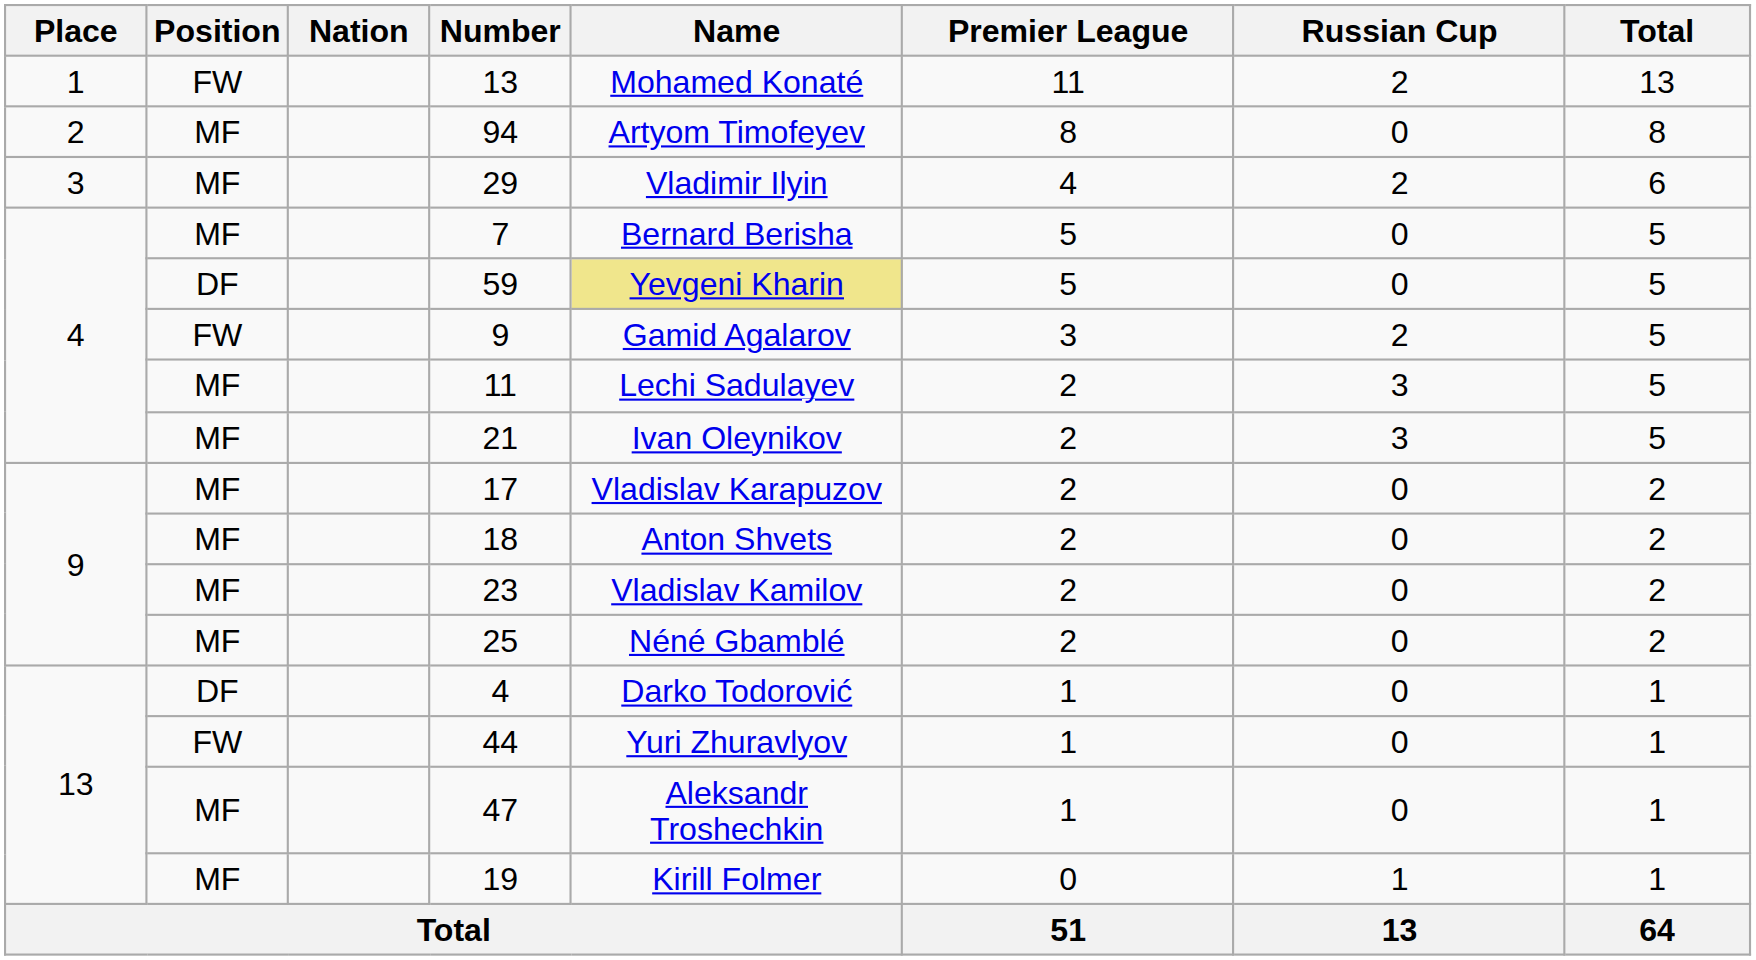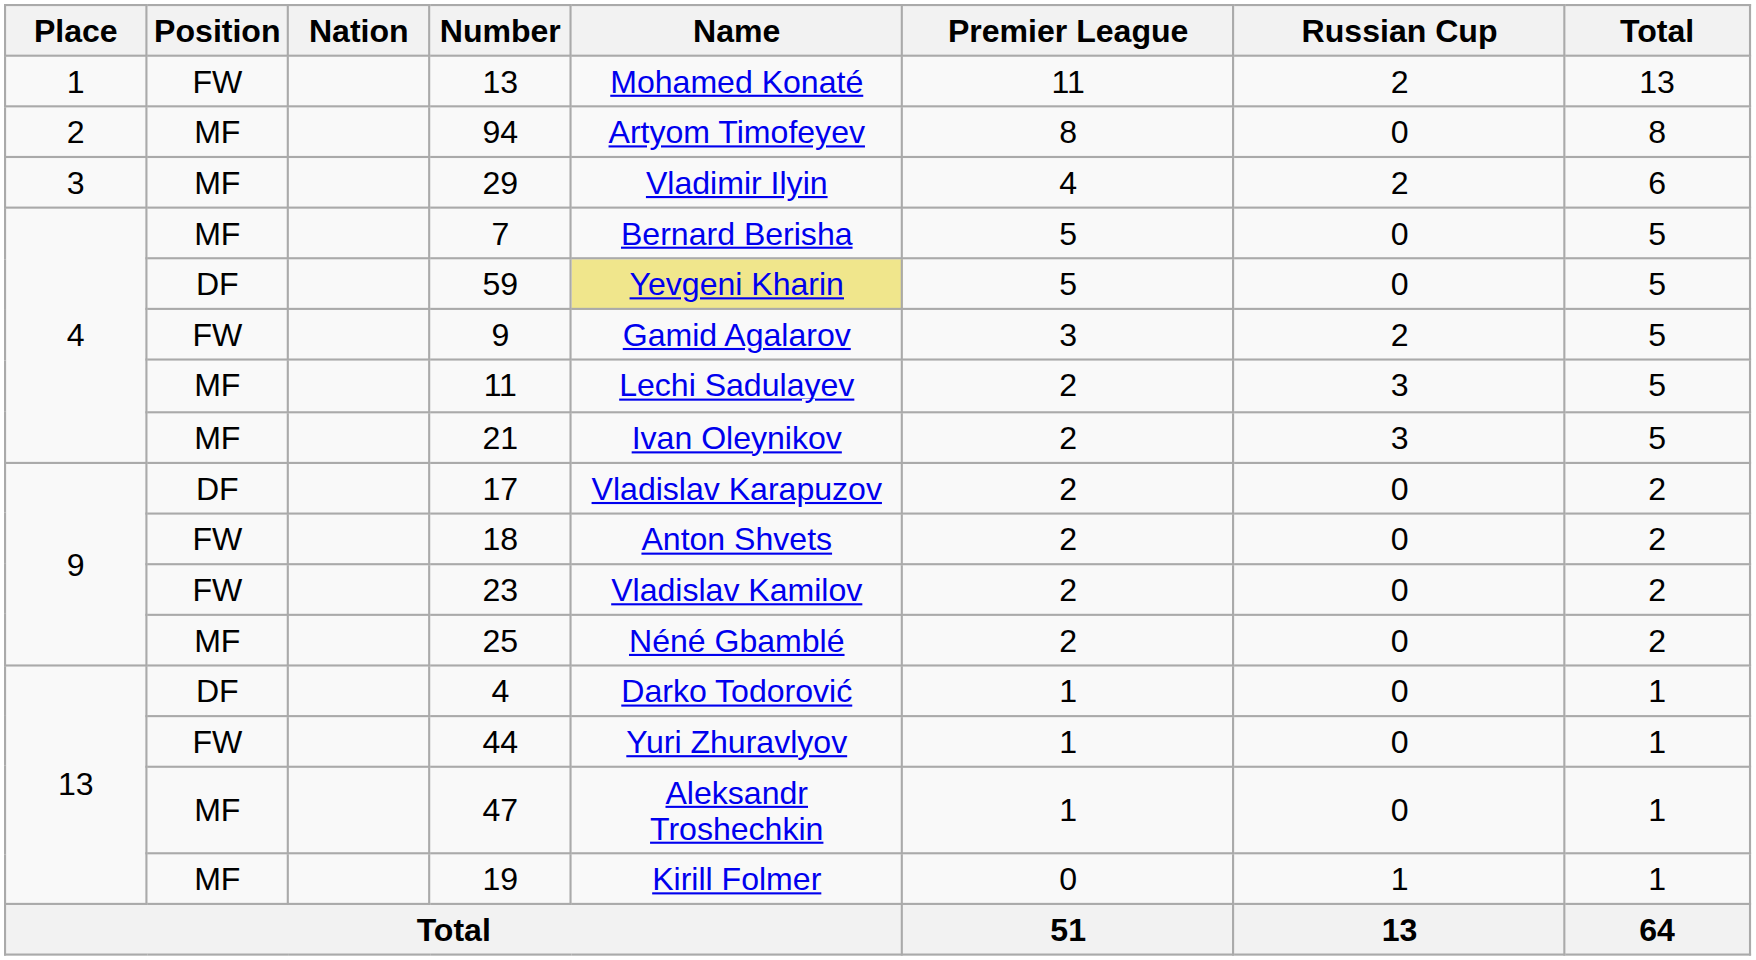17 | Position: MF -> DF
18 | Position: MF -> FW
23 | Position: MF -> FW
